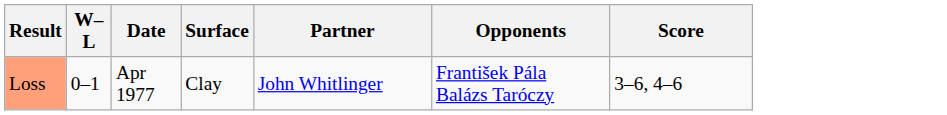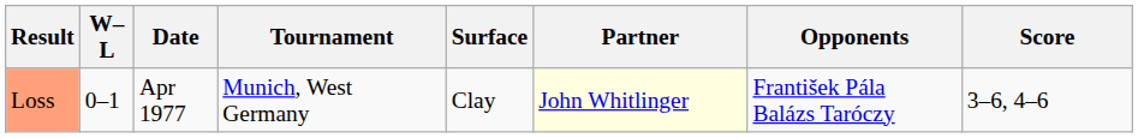+ column: Tournament | Munich, West Germany
Loss | Partner: no background -> lightyellow background
